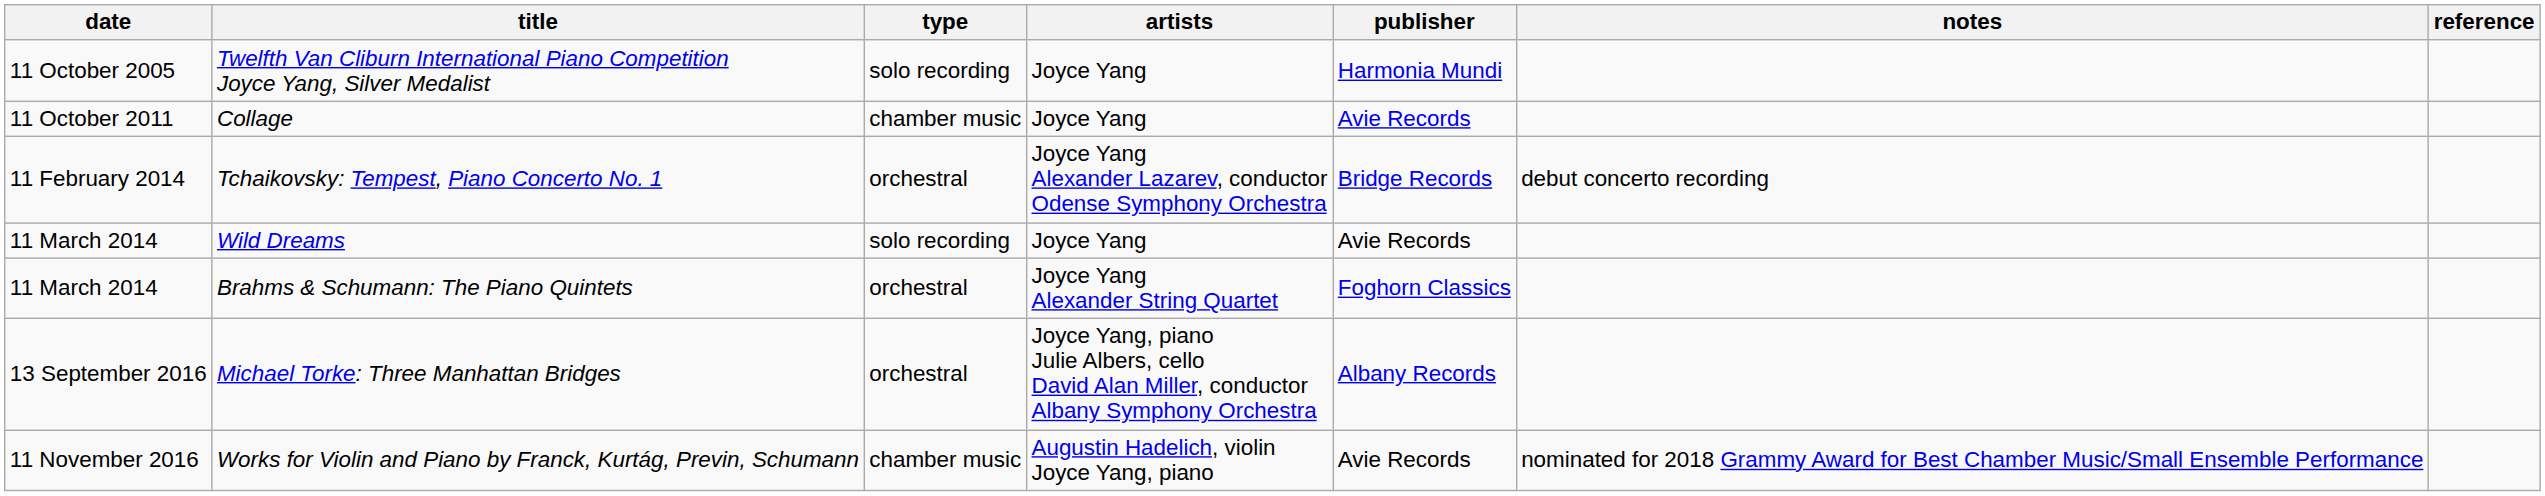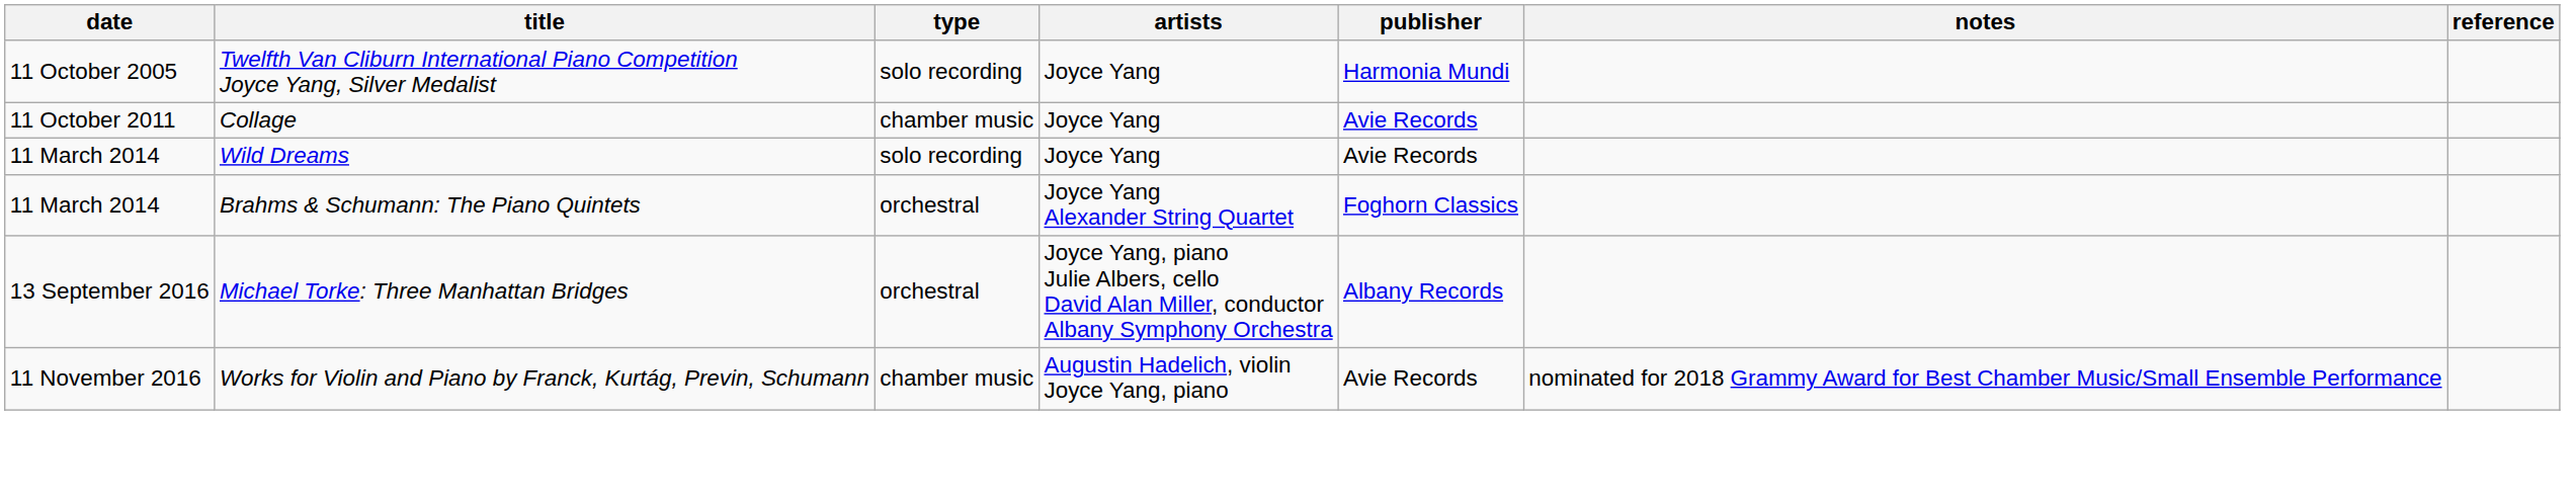- row: 11 February 2014 | Tchaikovsky: Tempest, Piano Concerto No. 1 | orchestral | Joyce Yang Alexander Lazarev, conductor Odense Symphony Orchestra | Bridge Records | debut concerto recording
